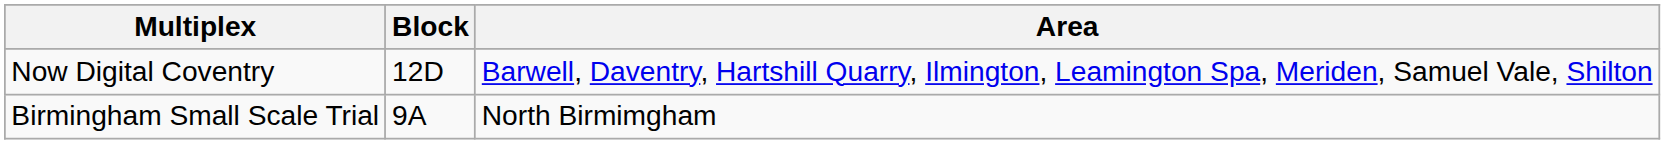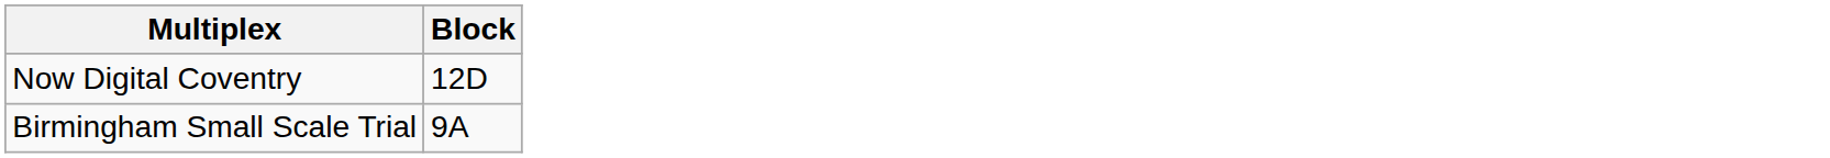- column: Area | Barwell, Daventry, Hartshill Quarry, Ilmington, Leamington Spa, Meriden, Samuel Vale, Shilton | North Birmimgham
